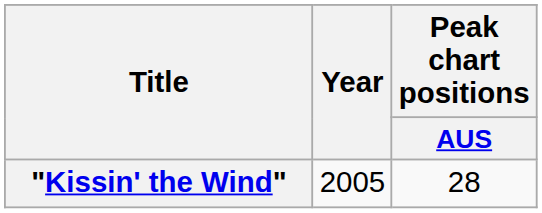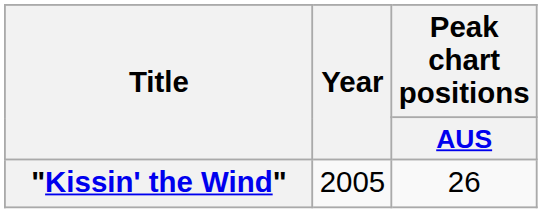"Kissin' the Wind" | Peak chart positions / AUS: 28 -> 26
